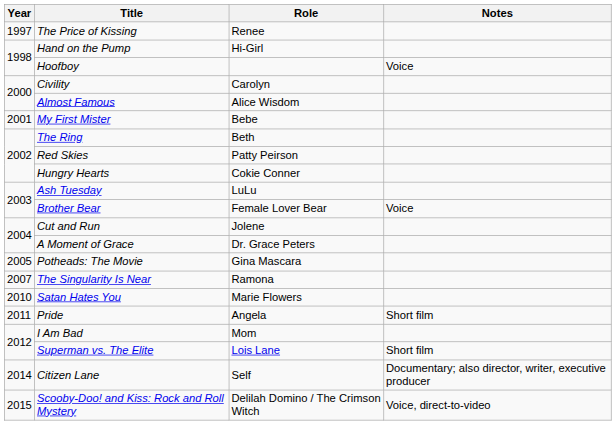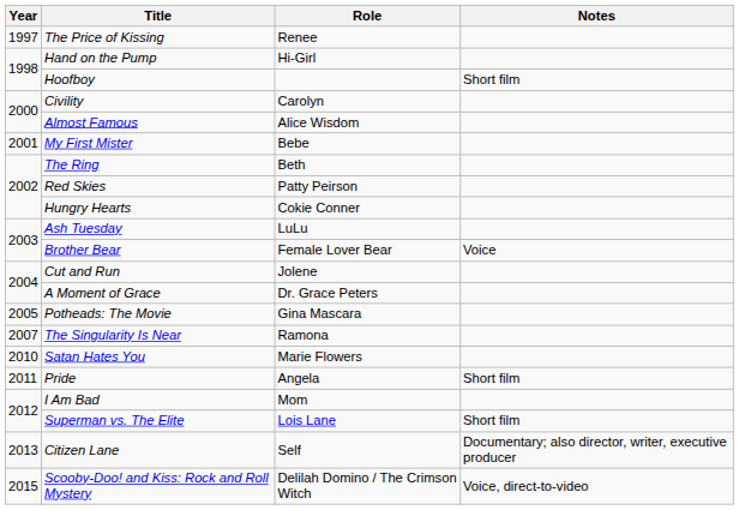Hoofboy | Notes: Voice -> Short film
Citizen Lane | Year: 2014 -> 2013
